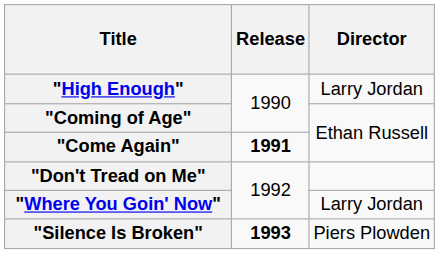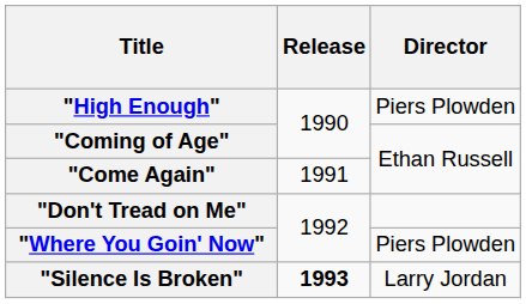"High Enough" | Director: Larry Jordan -> Piers Plowden
"Come Again" | Release: bold -> normal
"Where You Goin' Now" | Director: Larry Jordan -> Piers Plowden
"Silence Is Broken" | Director: Piers Plowden -> Larry Jordan
